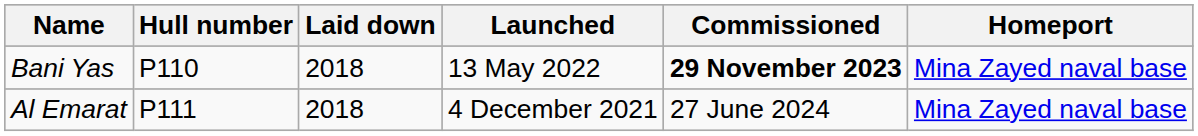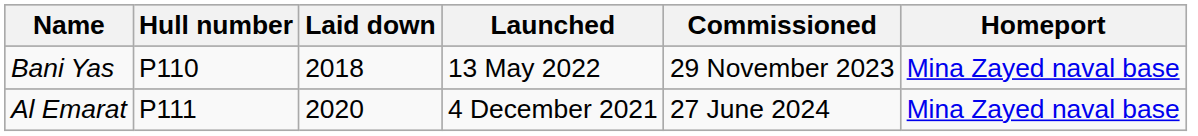Bani Yas | Commissioned: bold -> normal
Al Emarat | Laid down: 2018 -> 2020
